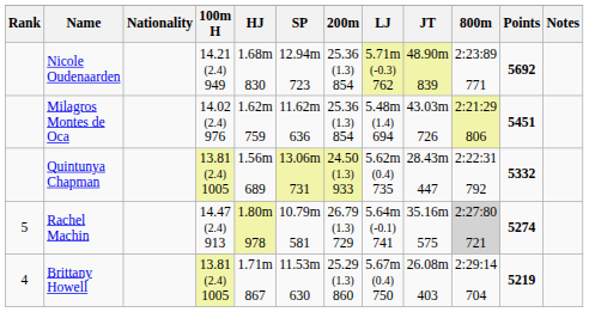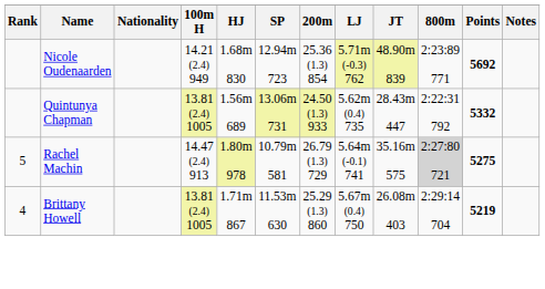- row: Milagros Montes de Oca | 14.02 (2.4) 976 | 1.62m 759 | 11.62m 636 | 25.36 (1.3) 854 | 5.48m (1.4) 694 | 43.03m 726 | 2:21:29 806 | 5451
Rachel Machin | Points: 5274 -> 5275
